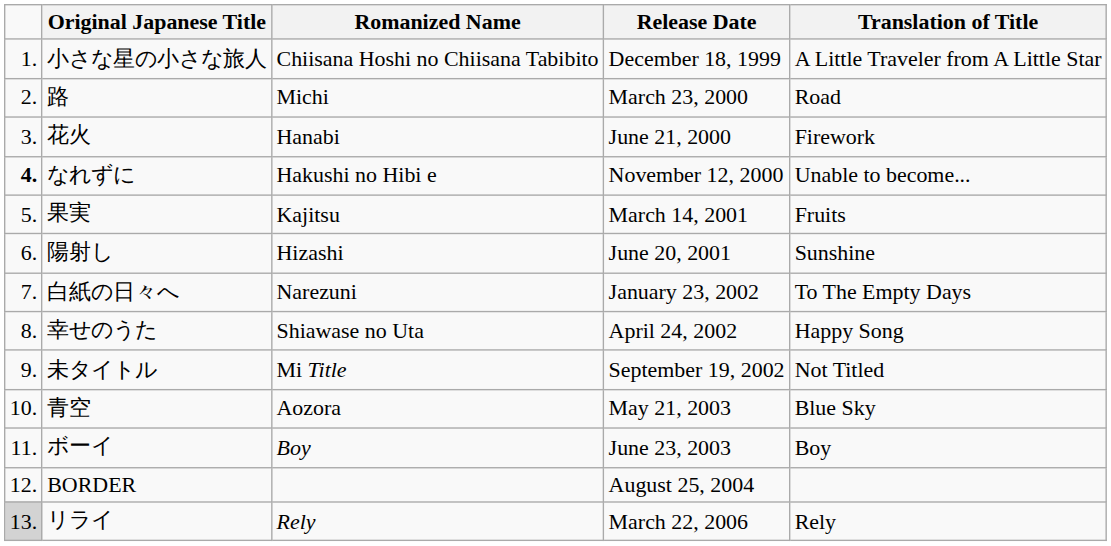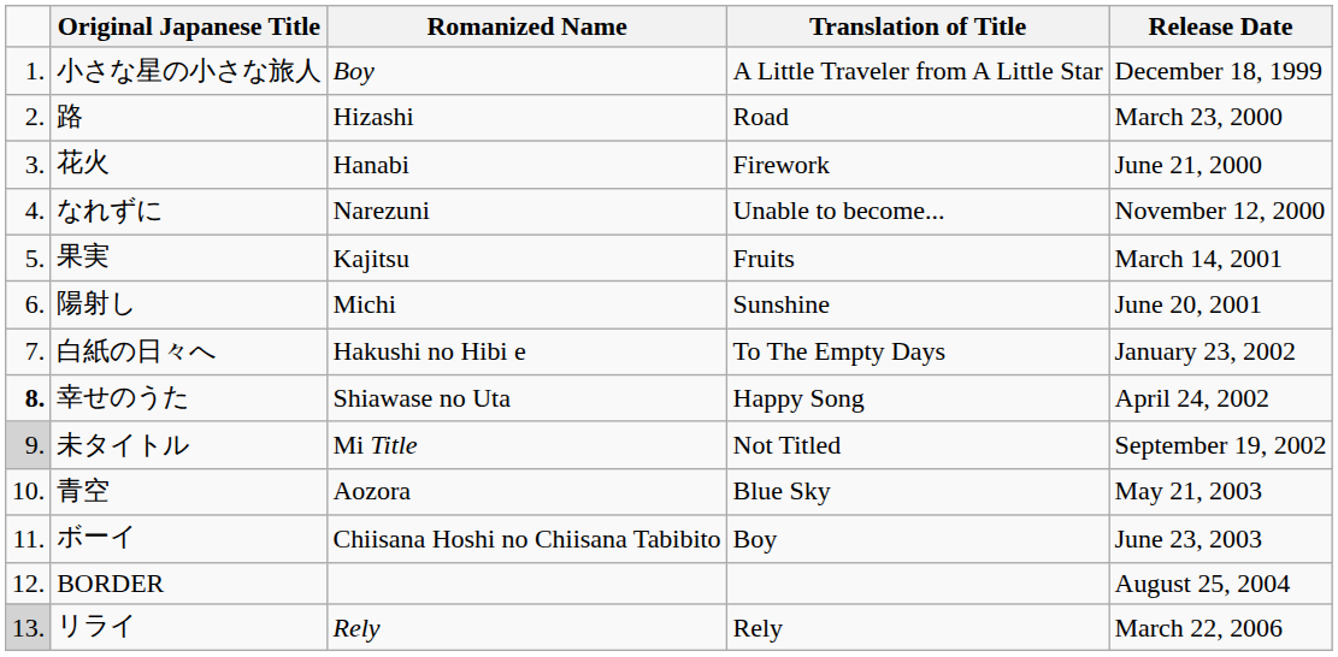columns swapped: Translation of Title <-> Release Date
小さな星の小さな旅人 | Romanized Name: Chiisana Hoshi no Chiisana Tabibito -> Boy
路 | Romanized Name: Michi -> Hizashi
なれずに | column 1: bold -> normal
なれずに | Romanized Name: Hakushi no Hibi e -> Narezuni
陽射し | Romanized Name: Hizashi -> Michi
白紙の日々へ | Romanized Name: Narezuni -> Hakushi no Hibi e
幸せのうた | column 1: normal -> bold
未タイトル | column 1: no background -> lightgrey background
ボーイ | Romanized Name: Boy -> Chiisana Hoshi no Chiisana Tabibito
